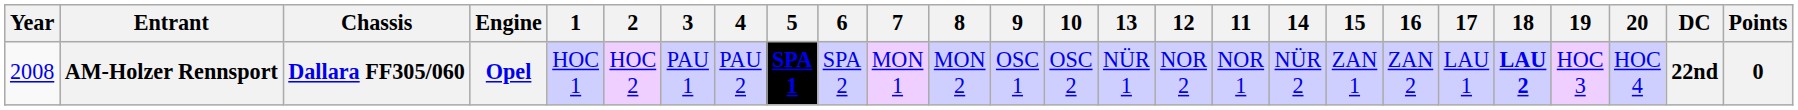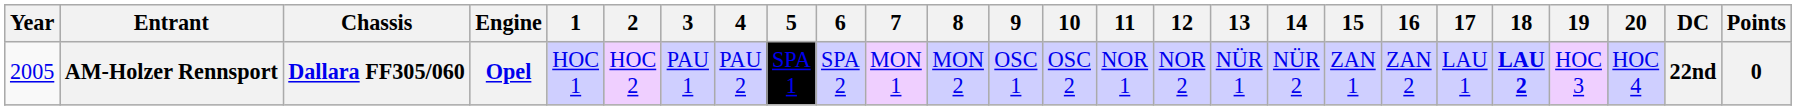columns swapped: 11 <-> 13
AM-Holzer Rennsport | Year: 2008 -> 2005
AM-Holzer Rennsport | 5: bold -> normal
